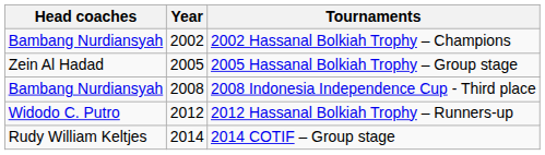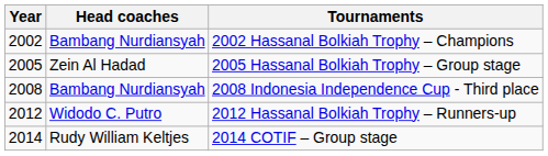columns swapped: Year <-> Head coaches
